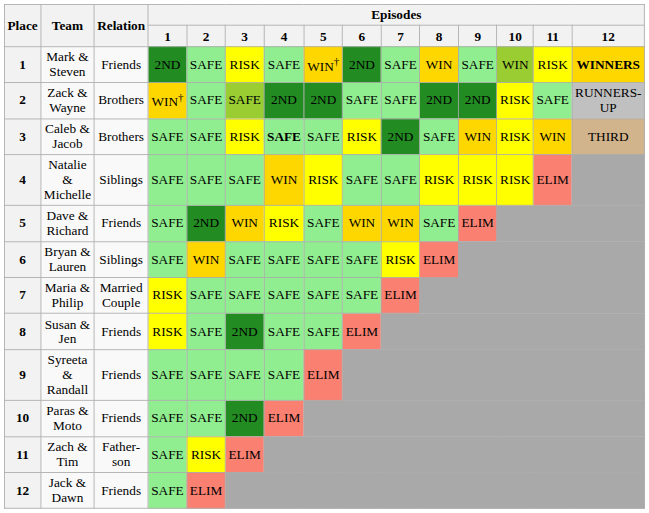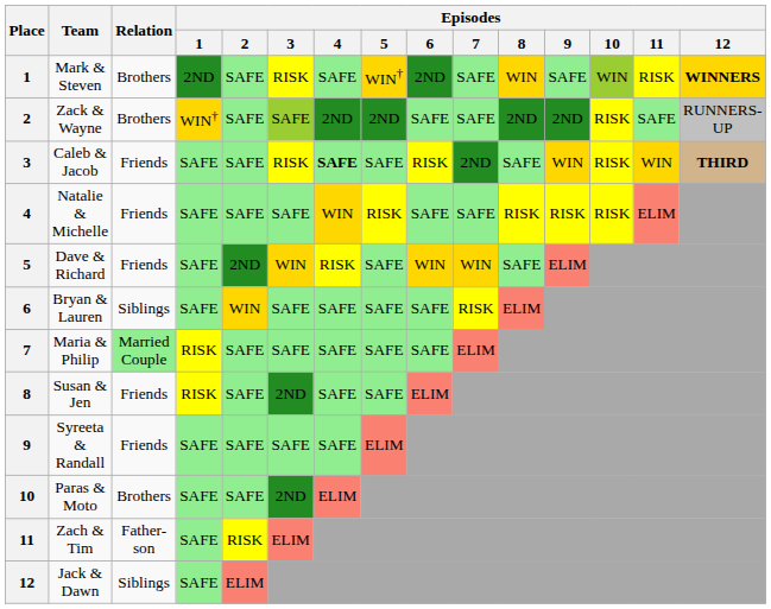Mark & Steven | Relation: Friends -> Brothers
Caleb & Jacob | Relation: Brothers -> Friends
Caleb & Jacob | Episodes / 12: normal -> bold
Natalie & Michelle | Relation: Siblings -> Friends
Maria & Philip | Relation: no background -> lightgreen background
Paras & Moto | Relation: Friends -> Brothers
Jack & Dawn | Relation: Friends -> Siblings
